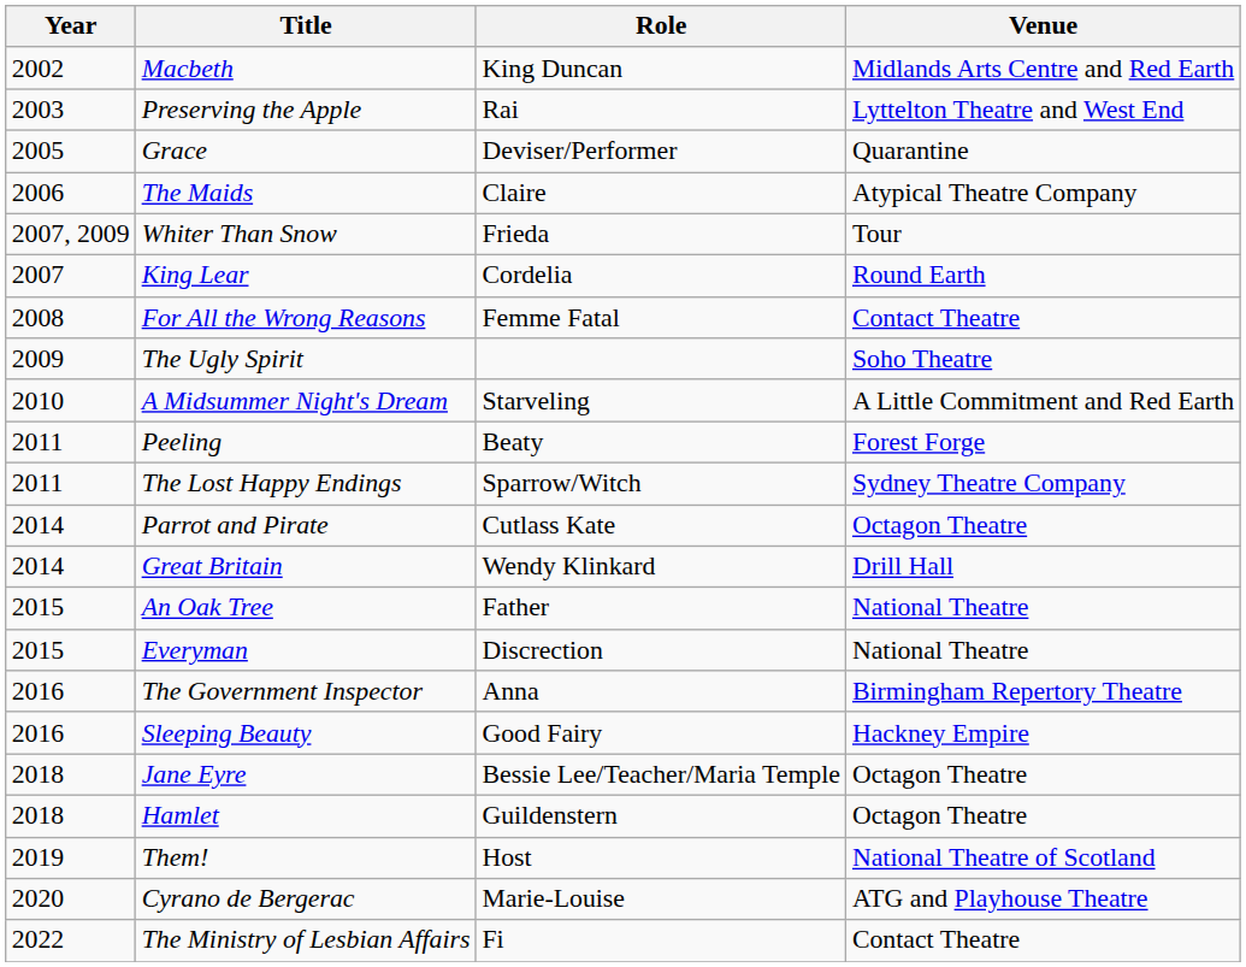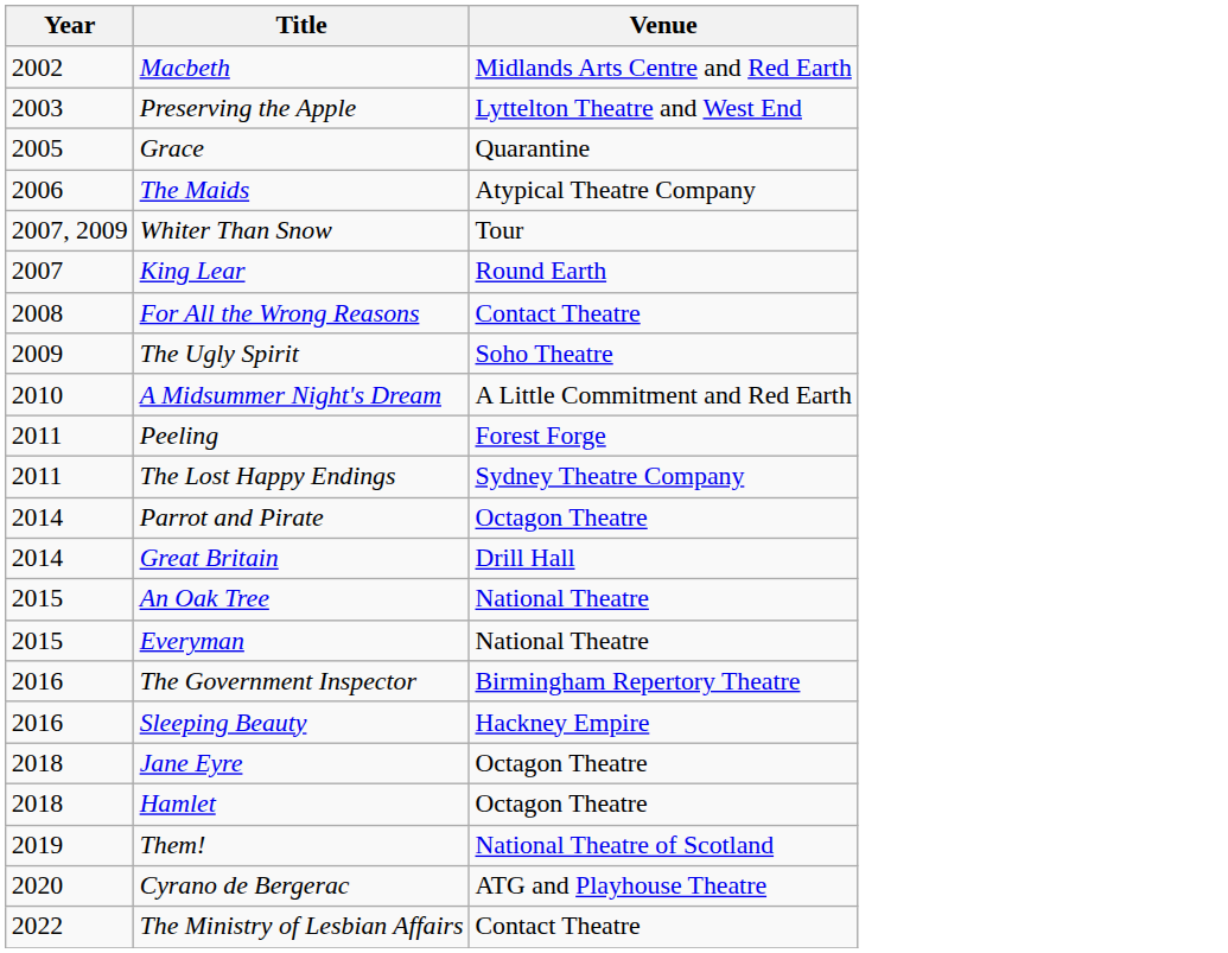- column: Role | King Duncan | Rai | Deviser/Performer | Claire | Frieda | Cordelia | Femme Fatal | Starveling | Beaty | Sparrow/Witch | Cutlass Kate | Wendy Klinkard | Father | Discrection | Anna | Good Fairy | Bessie Lee/Teacher/Maria Temple | Guildenstern | Host | Marie-Louise | Fi
